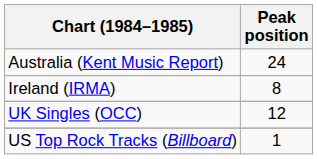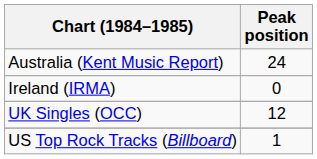Ireland (IRMA) | Peak position: 8 -> 0
